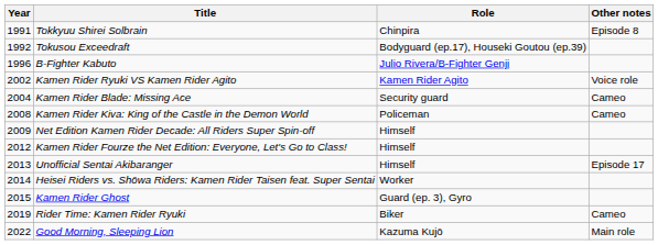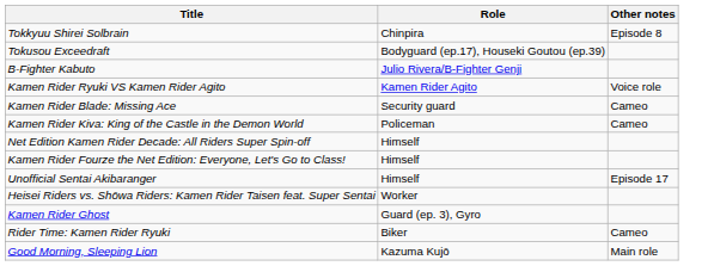- column: Year | 1991 | 1992 | 1996 | 2002 | 2004 | 2008 | 2009 | 2012 | 2013 | 2014 | 2015 | 2019 | 2022
